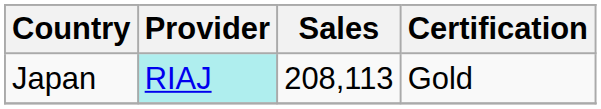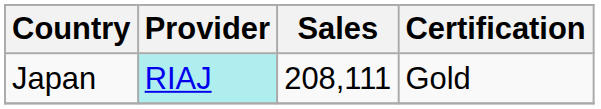Japan | Sales: 208,113 -> 208,111
